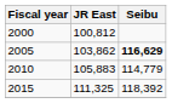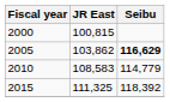2000 | JR East: 100,812 -> 100,815
2010 | JR East: 105,883 -> 108,583
